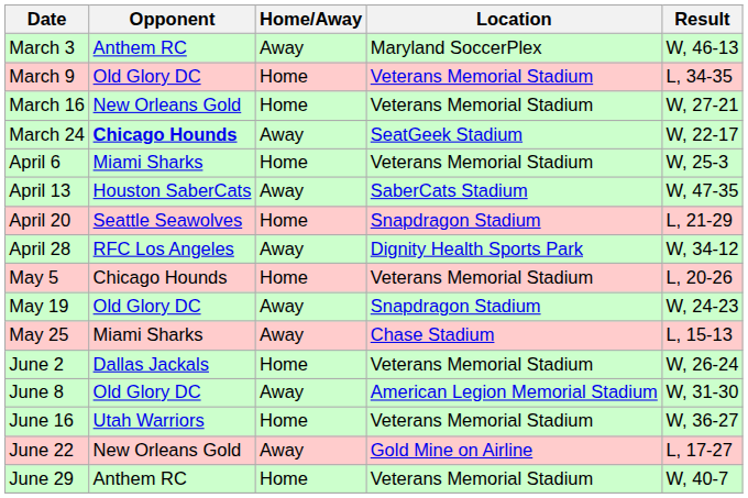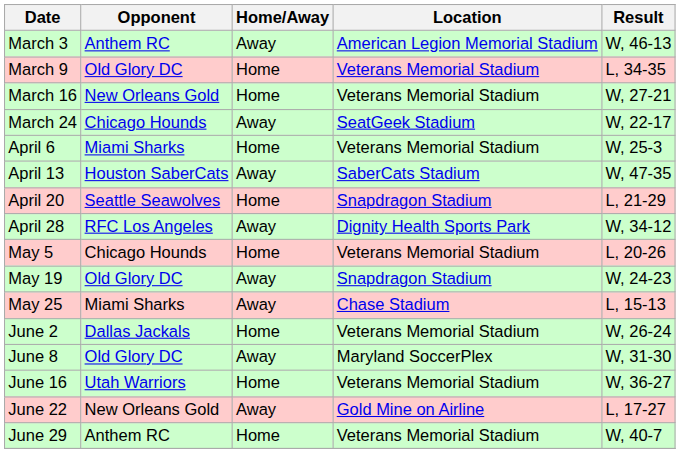March 3 | Location: Maryland SoccerPlex -> American Legion Memorial Stadium
March 24 | Opponent: bold -> normal
June 8 | Location: American Legion Memorial Stadium -> Maryland SoccerPlex
